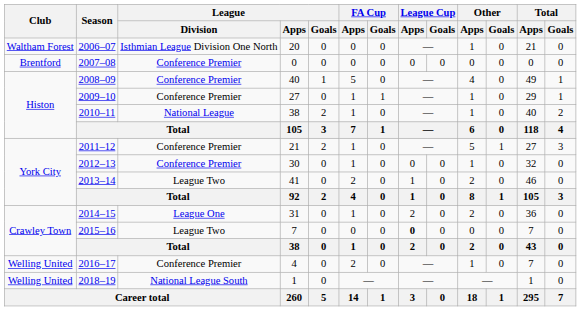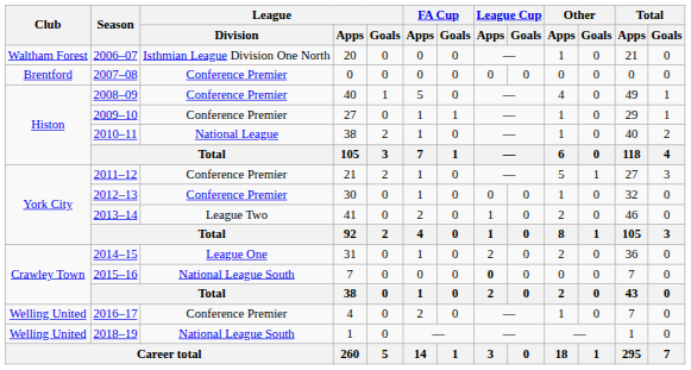2015–16 | League / Division: League Two -> National League South
